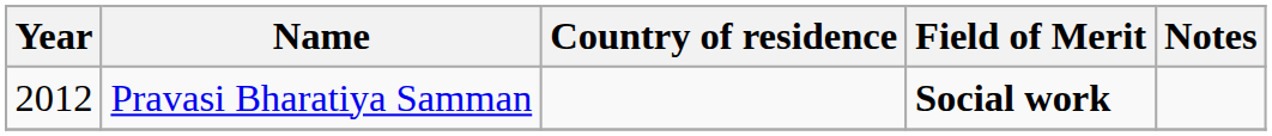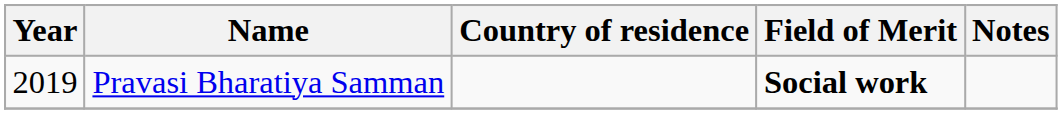Pravasi Bharatiya Samman | Year: 2012 -> 2019
